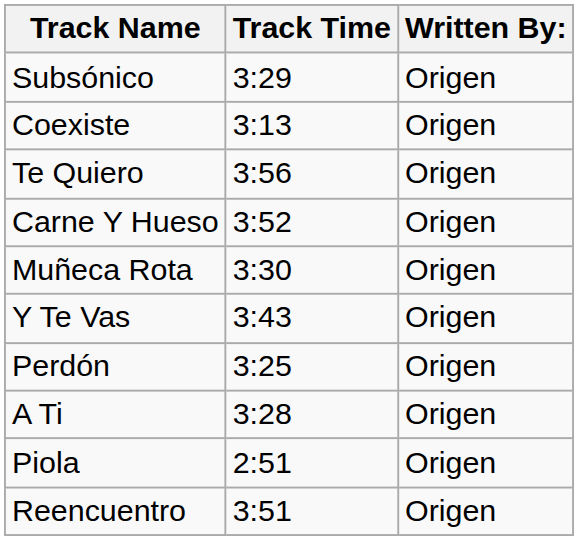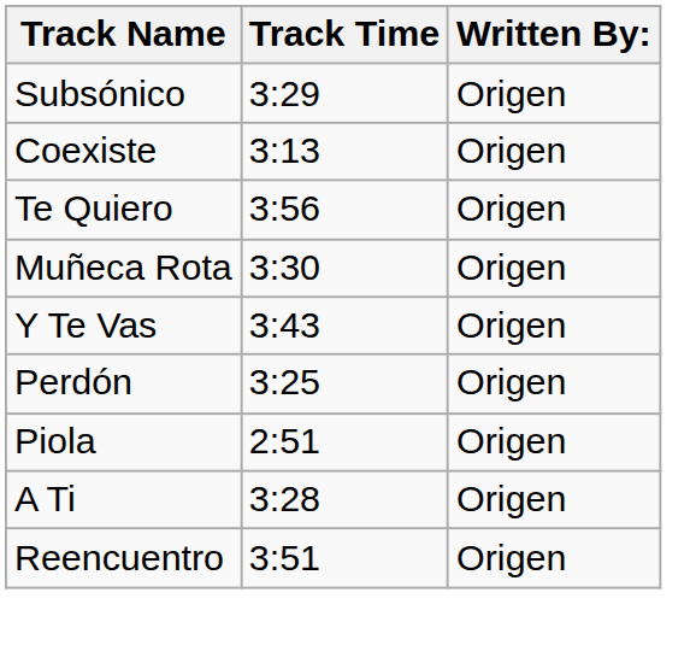- row: Carne Y Hueso | 3:52 | Origen
rows swapped: Piola <-> A Ti
